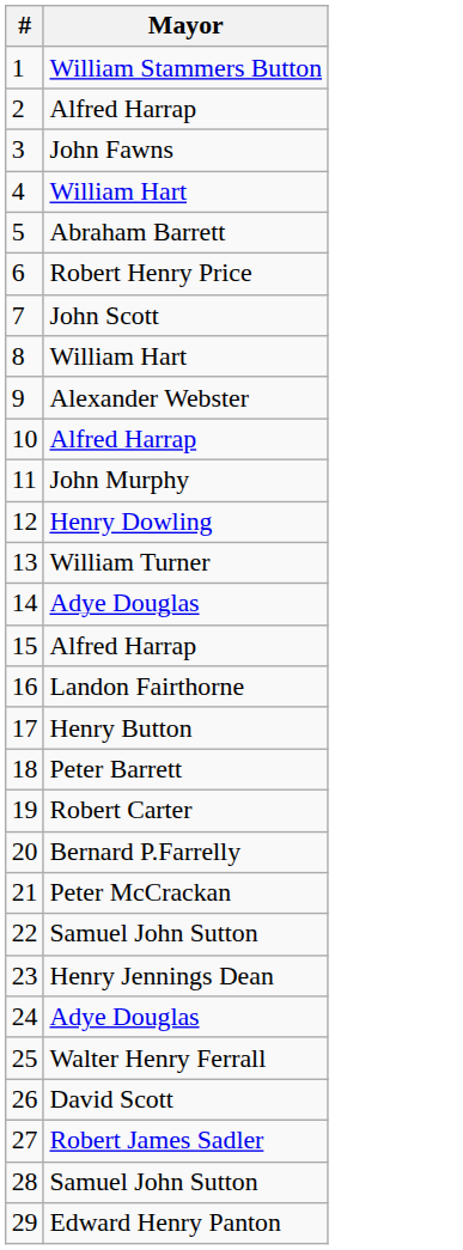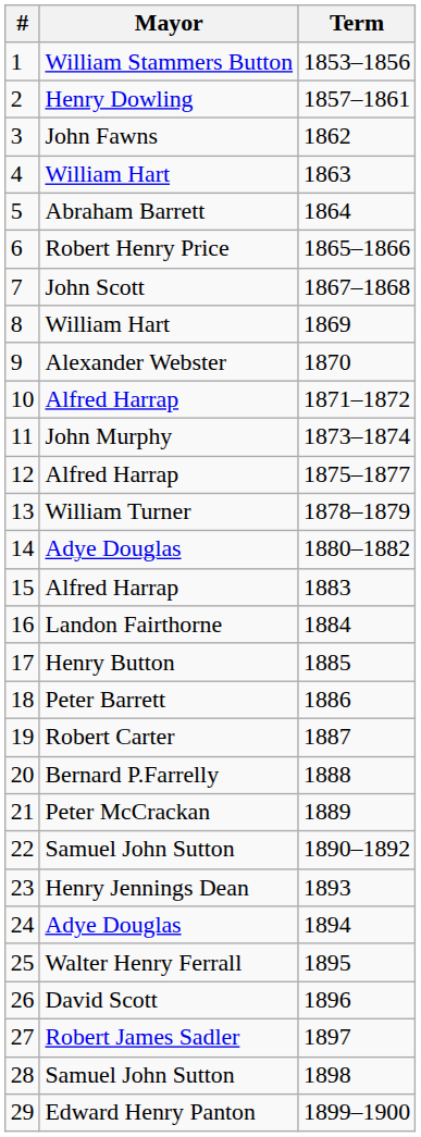+ column: Term | 1853–1856 | 1857–1861 | 1862 | 1863 | 1864 | 1865–1866 | 1867–1868 | 1869 | 1870 | 1871–1872 | 1873–1874 | 1875–1877 | 1878–1879 | 1880–1882 | 1883 | 1884 | 1885 | 1886 | 1887 | 1888 | 1889 | 1890–1892 | 1893 | 1894 | 1895 | 1896 | 1897 | 1898 | 1899–1900
2 | Mayor: Alfred Harrap -> Henry Dowling
12 | Mayor: Henry Dowling -> Alfred Harrap
